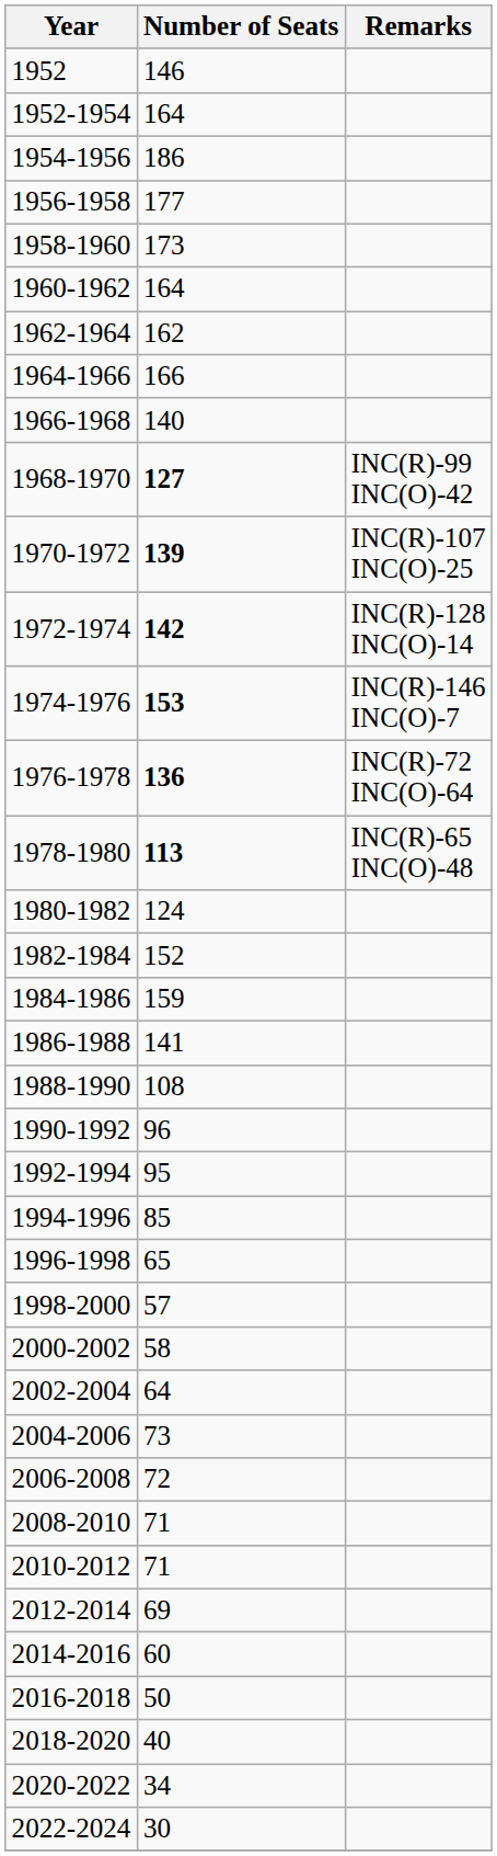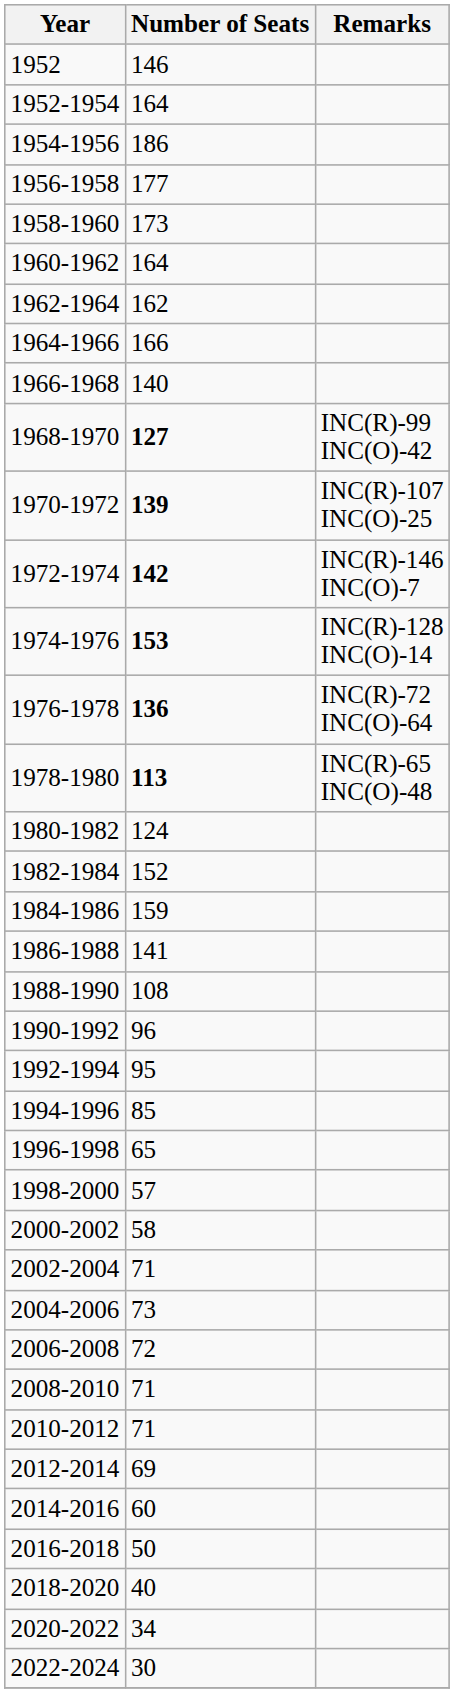1972-1974 | Remarks: INC(R)-128 INC(O)-14 -> INC(R)-146 INC(O)-7
1974-1976 | Remarks: INC(R)-146 INC(O)-7 -> INC(R)-128 INC(O)-14
2002-2004 | Number of Seats: 64 -> 71
